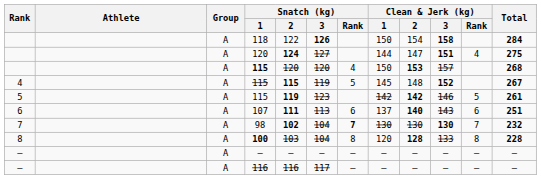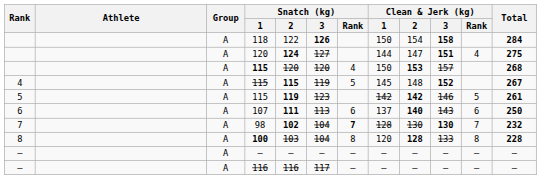107 | Total: 251 -> 250
98 | Clean & Jerk (kg) / 1: 130 -> 128
